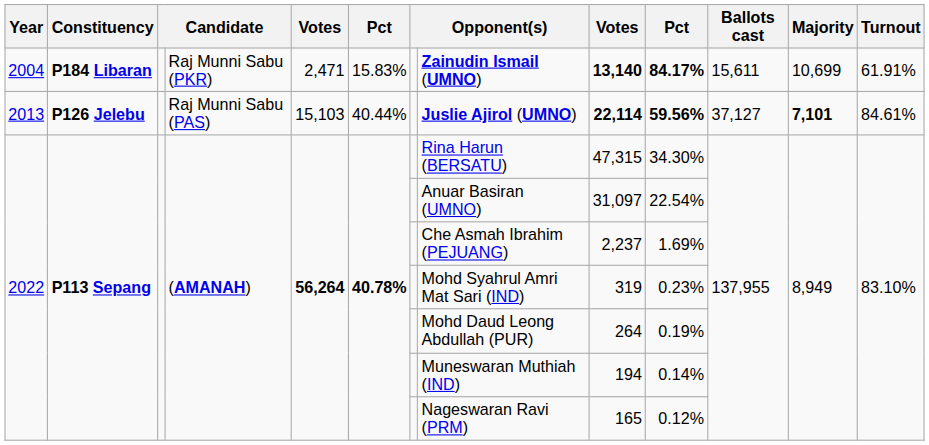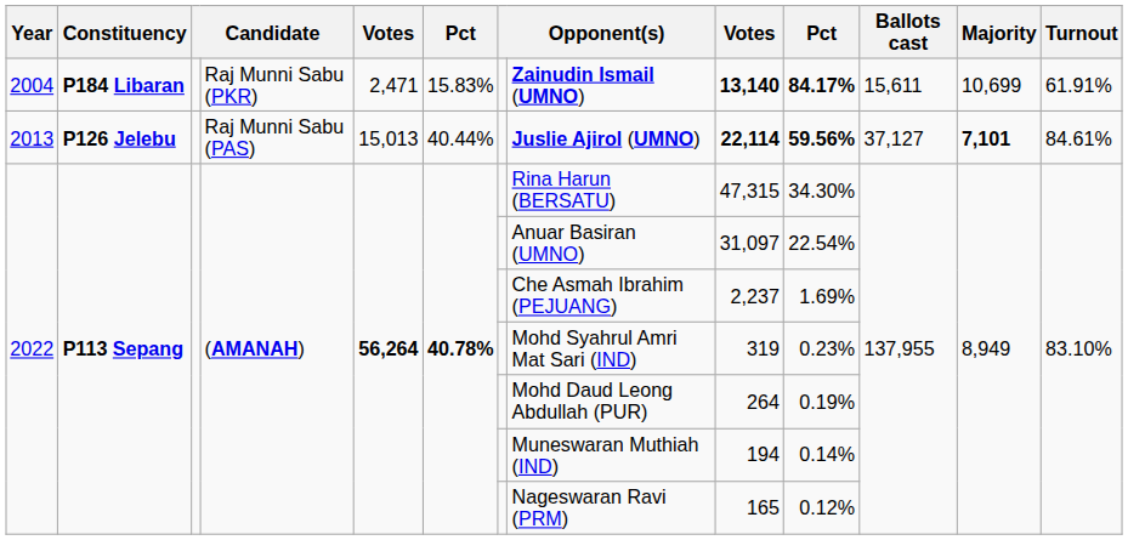2013 | column 5: 15,103 -> 15,013
